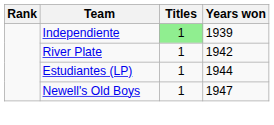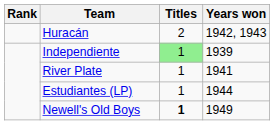+ row: Huracán | 2 | 1942, 1943
River Plate | Years won: 1942 -> 1941
Newell's Old Boys | Titles: normal -> bold
Newell's Old Boys | Years won: 1947 -> 1949
